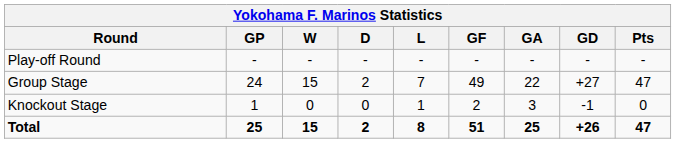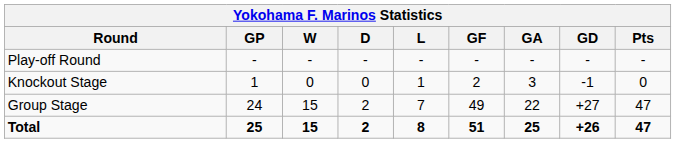rows swapped: Group Stage <-> Knockout Stage
